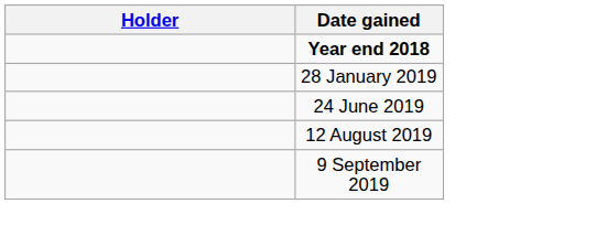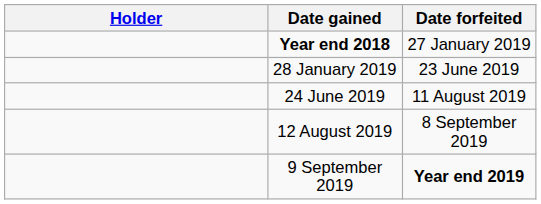+ column: Date forfeited | 27 January 2019 | 23 June 2019 | 11 August 2019 | 8 September 2019 | Year end 2019
